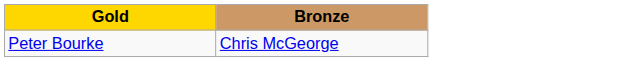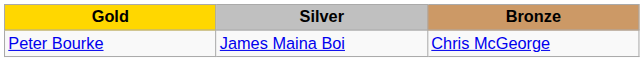+ column: Silver | James Maina Boi
